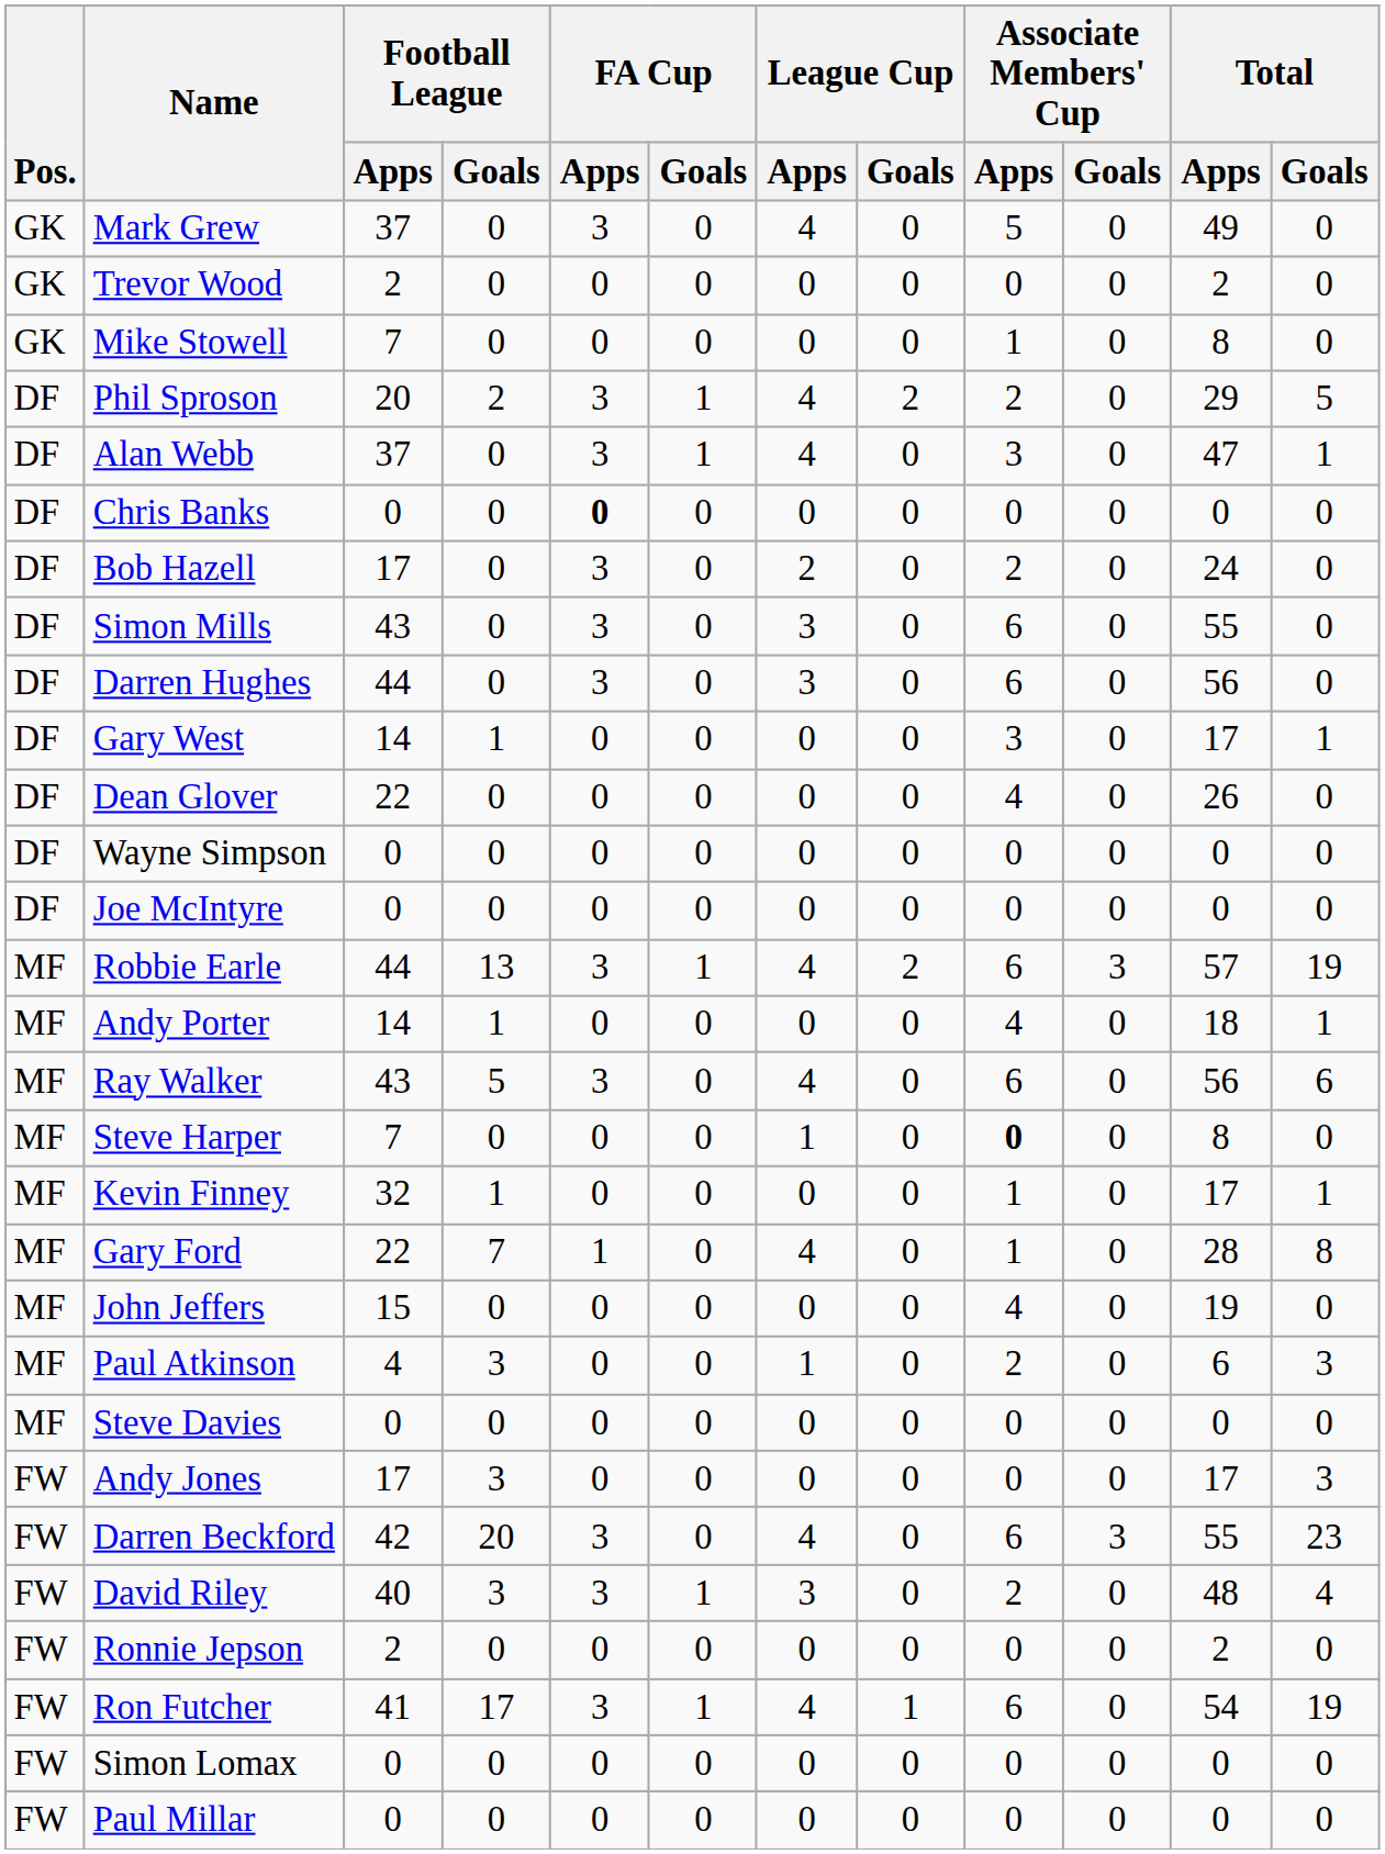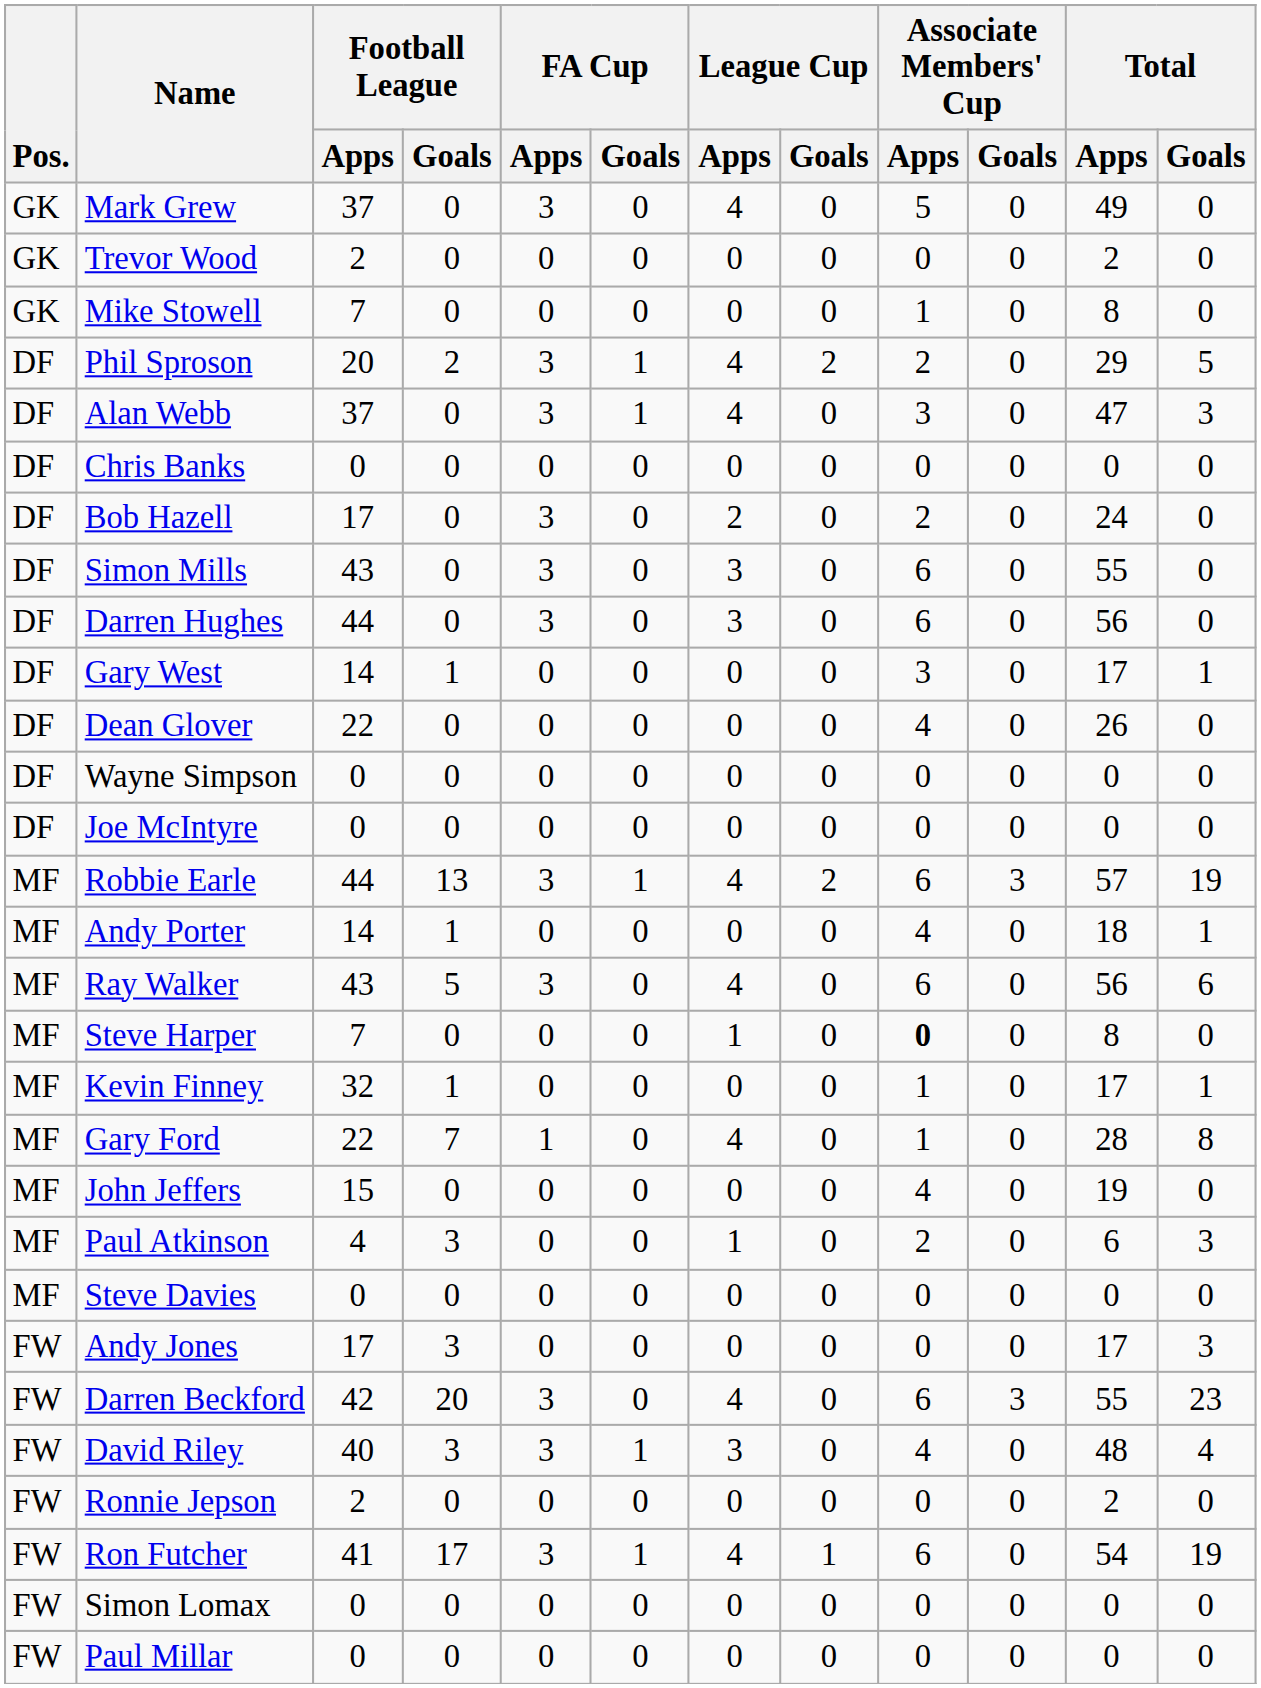Alan Webb | Total / Goals: 1 -> 3
Chris Banks | FA Cup / Apps: bold -> normal
David Riley | Associate Members' Cup / Apps: 2 -> 4
